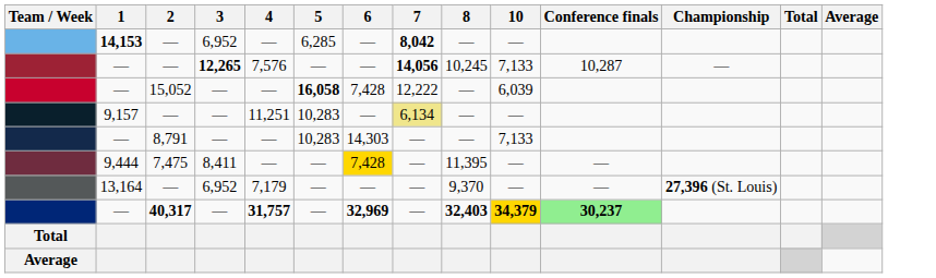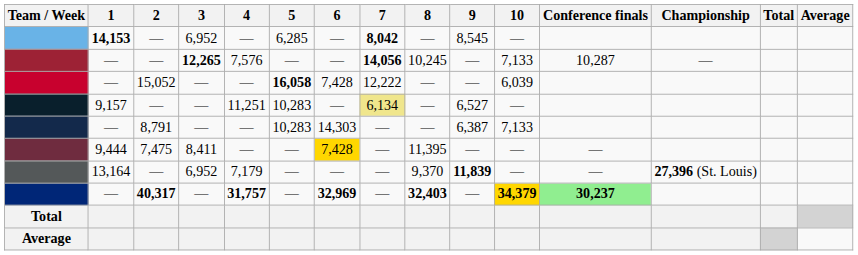+ column: 9 | 8,545 | — | — | 6,527 | 6,387 | — | 11,839 | —
